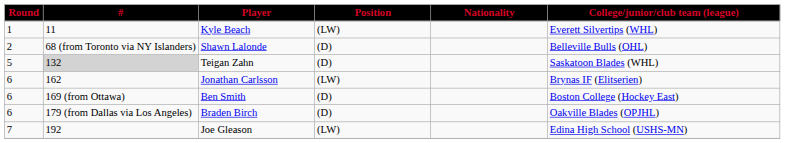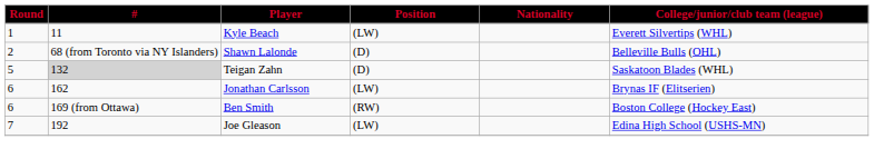Ben Smith | Position: (D) -> (RW)
- row: 6 | 179 (from Dallas via Los Angeles) | Braden Birch | (D) | Oakville Blades (OPJHL)
